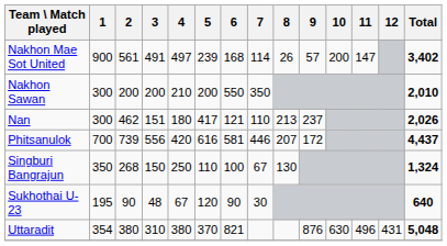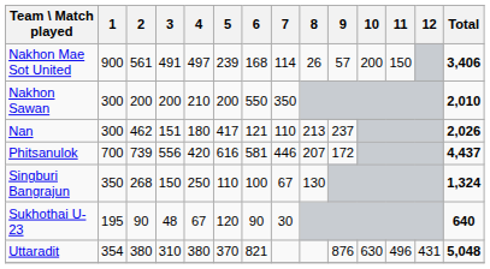Nakhon Mae Sot United | 11: 147 -> 150
Nakhon Mae Sot United | Total: 3,402 -> 3,406
